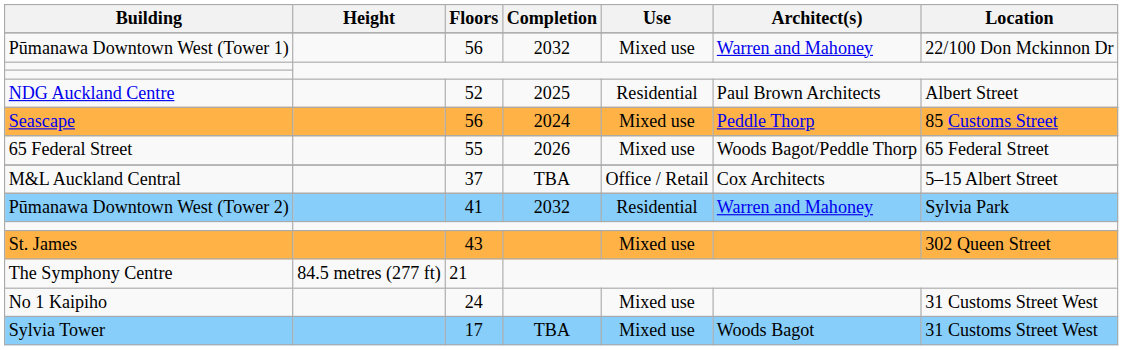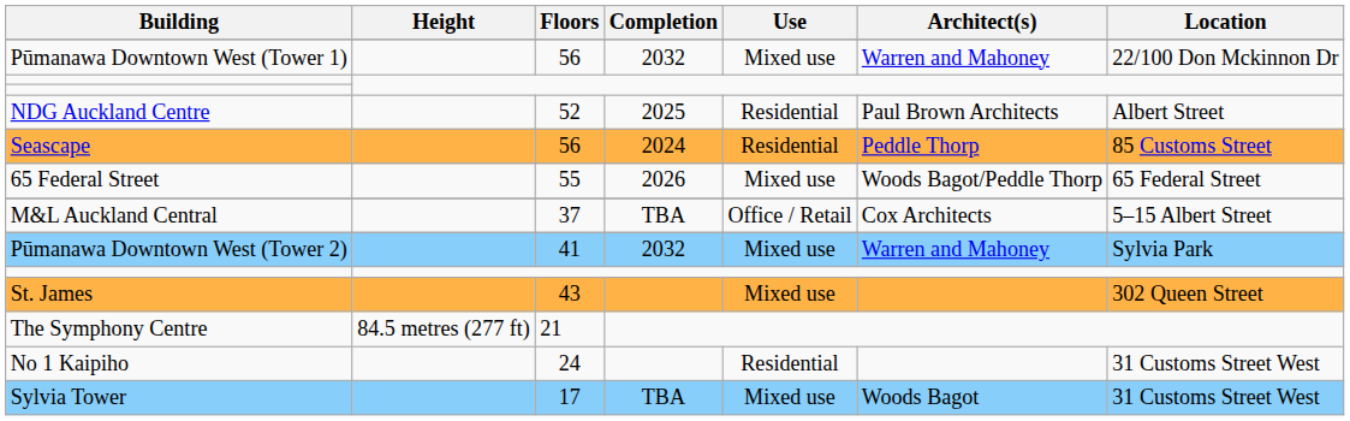Seascape | Use: Mixed use -> Residential
Pūmanawa Downtown West (Tower 2) | Use: Residential -> Mixed use
No 1 Kaipiho | Use: Mixed use -> Residential
